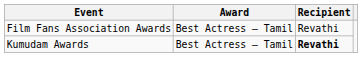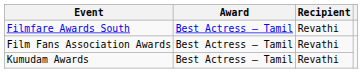+ row: Filmfare Awards South | Best Actress – Tamil | Revathi
Kumudam Awards | Recipient: bold -> normal
